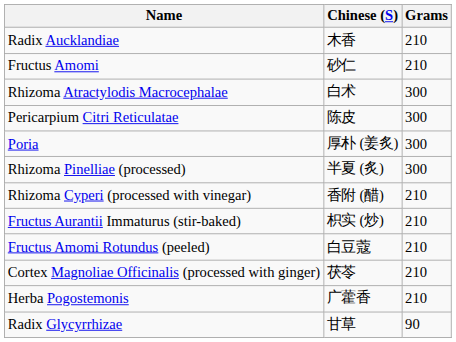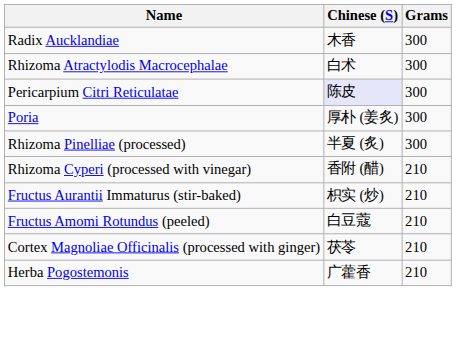Radix Aucklandiae | Grams: 210 -> 300
- row: Fructus Amomi | 砂仁 | 210
Pericarpium Citri Reticulatae | Chinese (S): no background -> lavender background
- row: Radix Glycyrrhizae | 甘草 | 90
